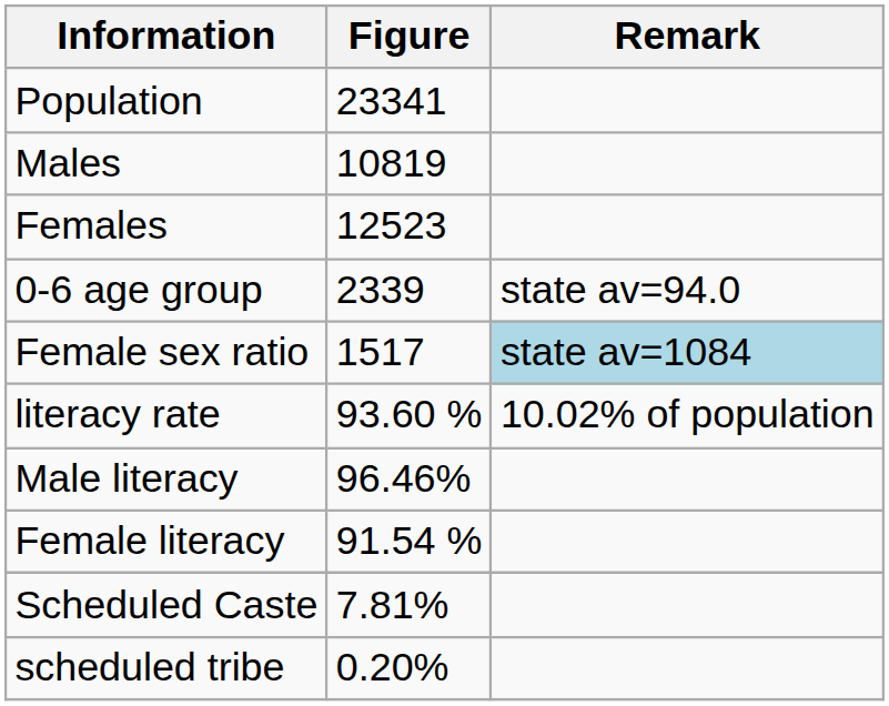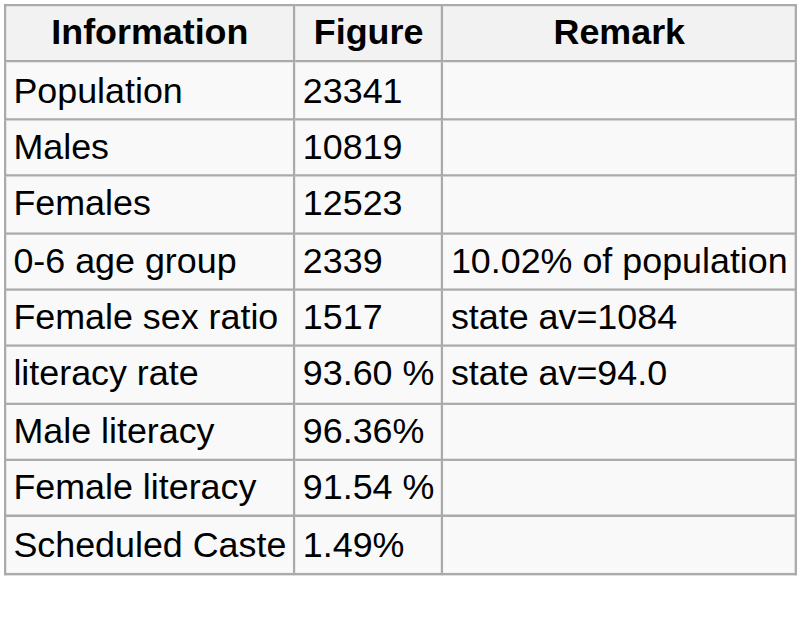0-6 age group | Remark: state av=94.0 -> 10.02% of population
Female sex ratio | Remark: lightblue background -> no background
literacy rate | Remark: 10.02% of population -> state av=94.0
Male literacy | Figure: 96.46% -> 96.36%
Scheduled Caste | Figure: 7.81% -> 1.49%
- row: scheduled tribe | 0.20%
